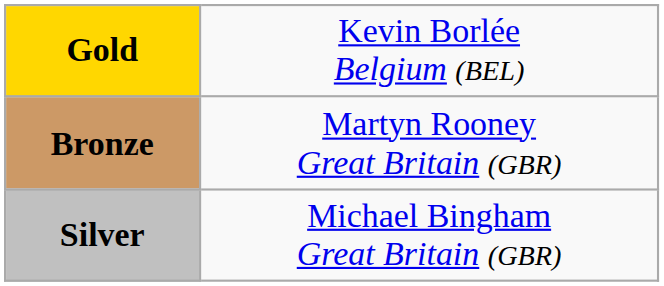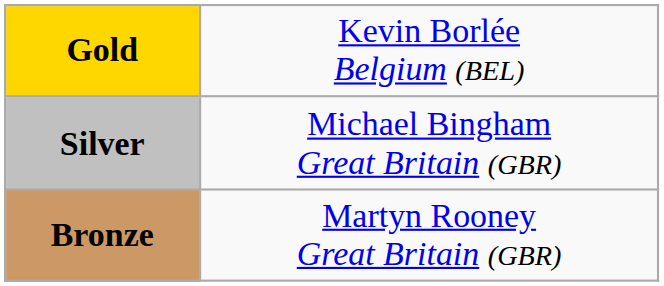rows swapped: Silver <-> Bronze
